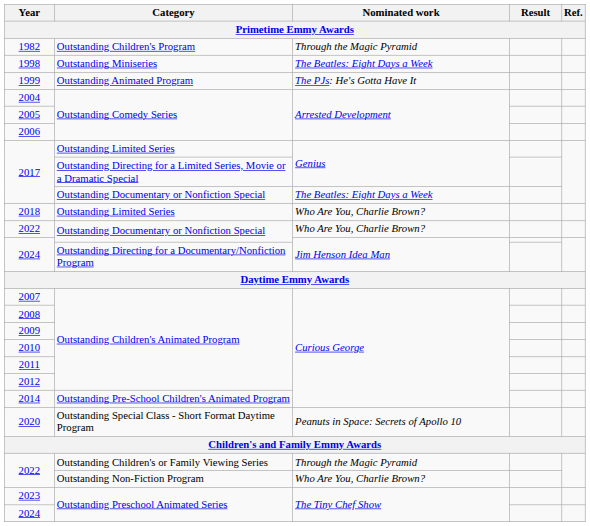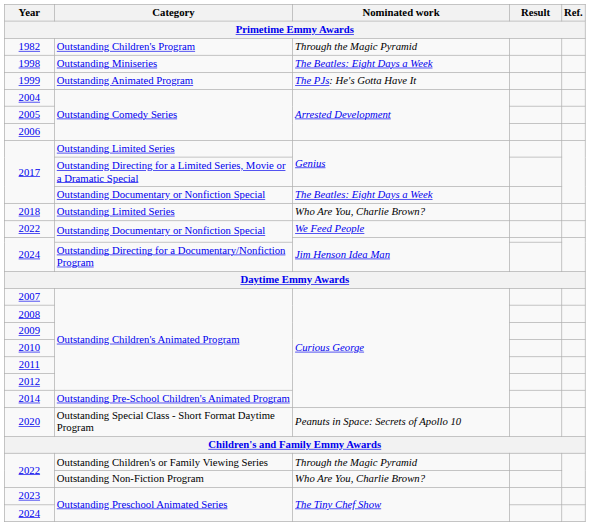2022 / Outstanding Documentary or Nonfiction Special | Nominated work: Who Are You, Charlie Brown? -> We Feed People
